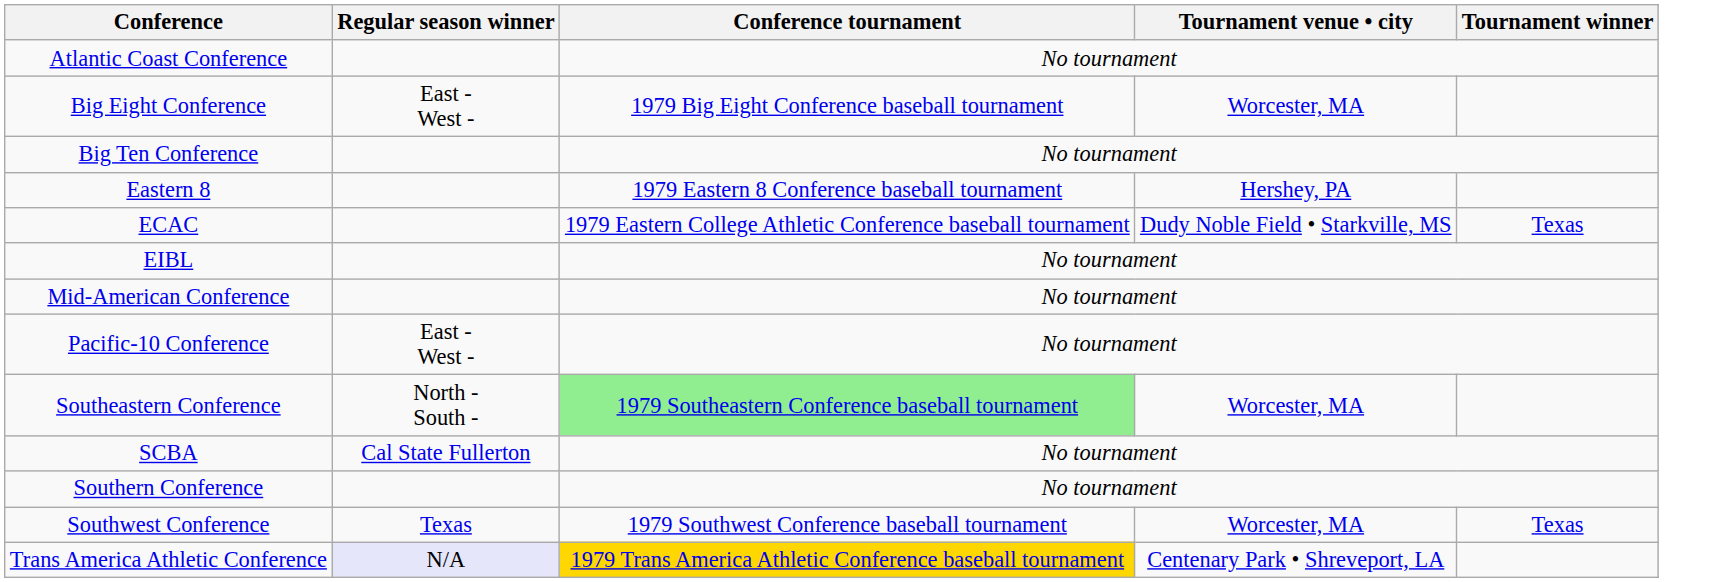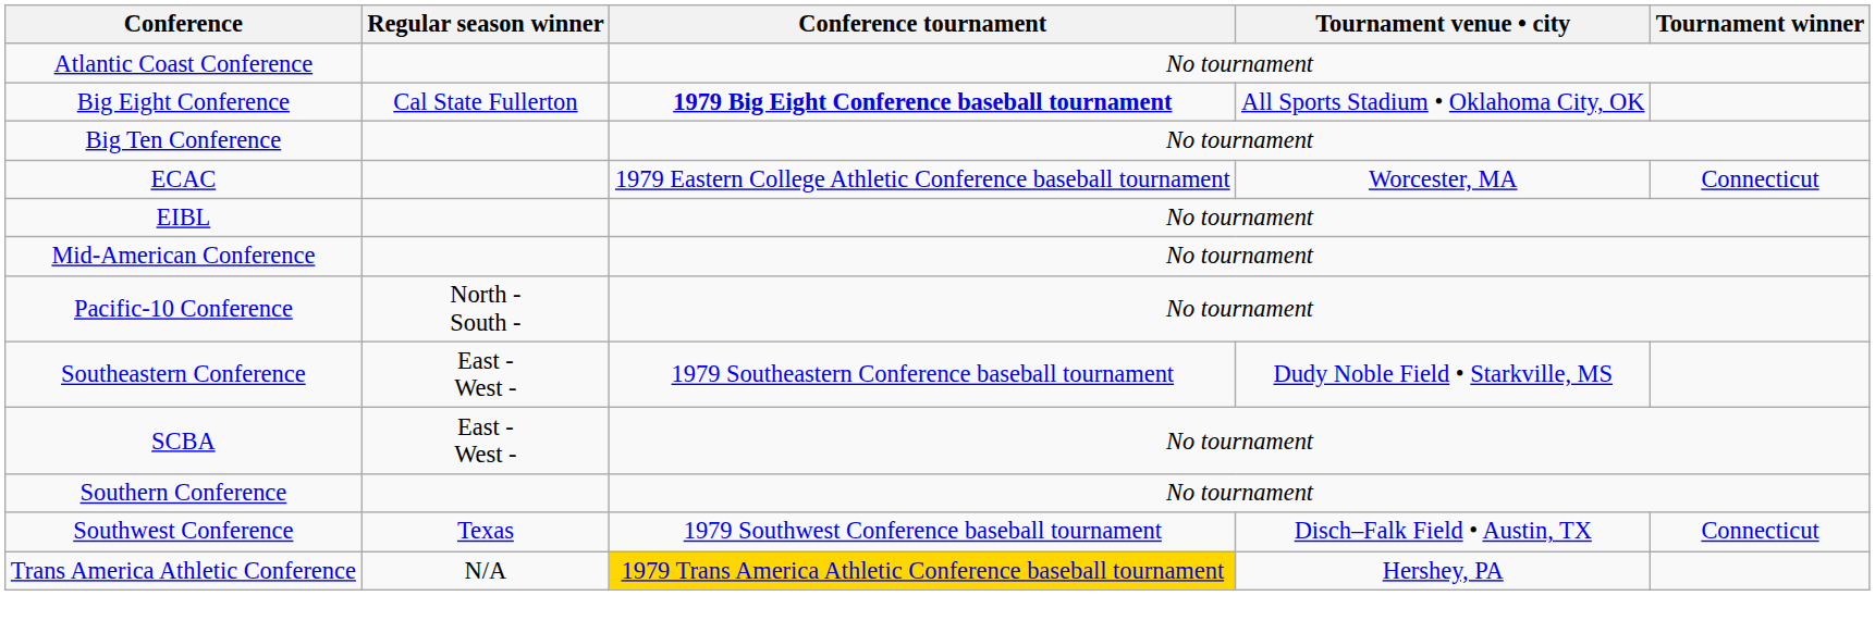Big Eight Conference | Regular season winner: East - West - -> Cal State Fullerton
Big Eight Conference | Conference tournament: normal -> bold
Big Eight Conference | Tournament venue • city: Worcester, MA -> All Sports Stadium • Oklahoma City, OK
- row: Eastern 8 | 1979 Eastern 8 Conference baseball tournament | Hershey, PA
ECAC | Tournament venue • city: Dudy Noble Field • Starkville, MS -> Worcester, MA
ECAC | Tournament winner: Texas -> Connecticut
Pacific-10 Conference | Regular season winner: East - West - -> North - South -
Southeastern Conference | Regular season winner: North - South - -> East - West -
Southeastern Conference | Conference tournament: lightgreen background -> no background
Southeastern Conference | Tournament venue • city: Worcester, MA -> Dudy Noble Field • Starkville, MS
SCBA | Regular season winner: Cal State Fullerton -> East - West -
Southwest Conference | Tournament venue • city: Worcester, MA -> Disch–Falk Field • Austin, TX
Southwest Conference | Tournament winner: Texas -> Connecticut
Trans America Athletic Conference | Regular season winner: lavender background -> no background
Trans America Athletic Conference | Tournament venue • city: Centenary Park • Shreveport, LA -> Hershey, PA
